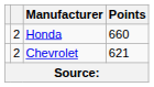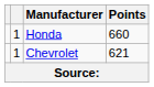Honda | column 2: 2 -> 1
Chevrolet | column 2: 2 -> 1
